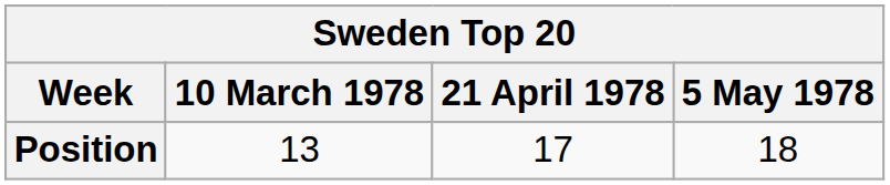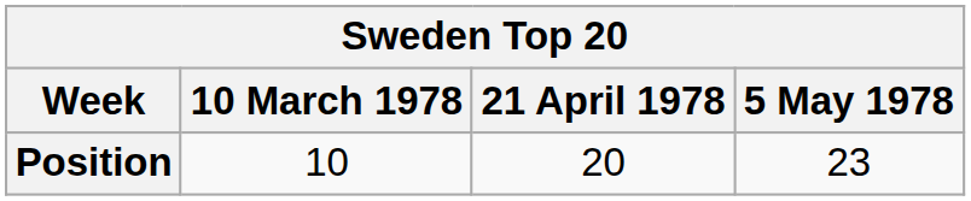Position | 10 March 1978: 13 -> 10
Position | 21 April 1978: 17 -> 20
Position | 5 May 1978: 18 -> 23
